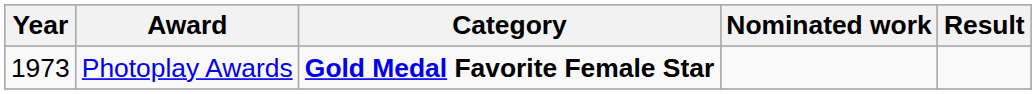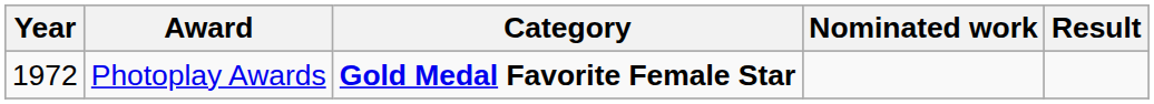Photoplay Awards | Year: 1973 -> 1972
